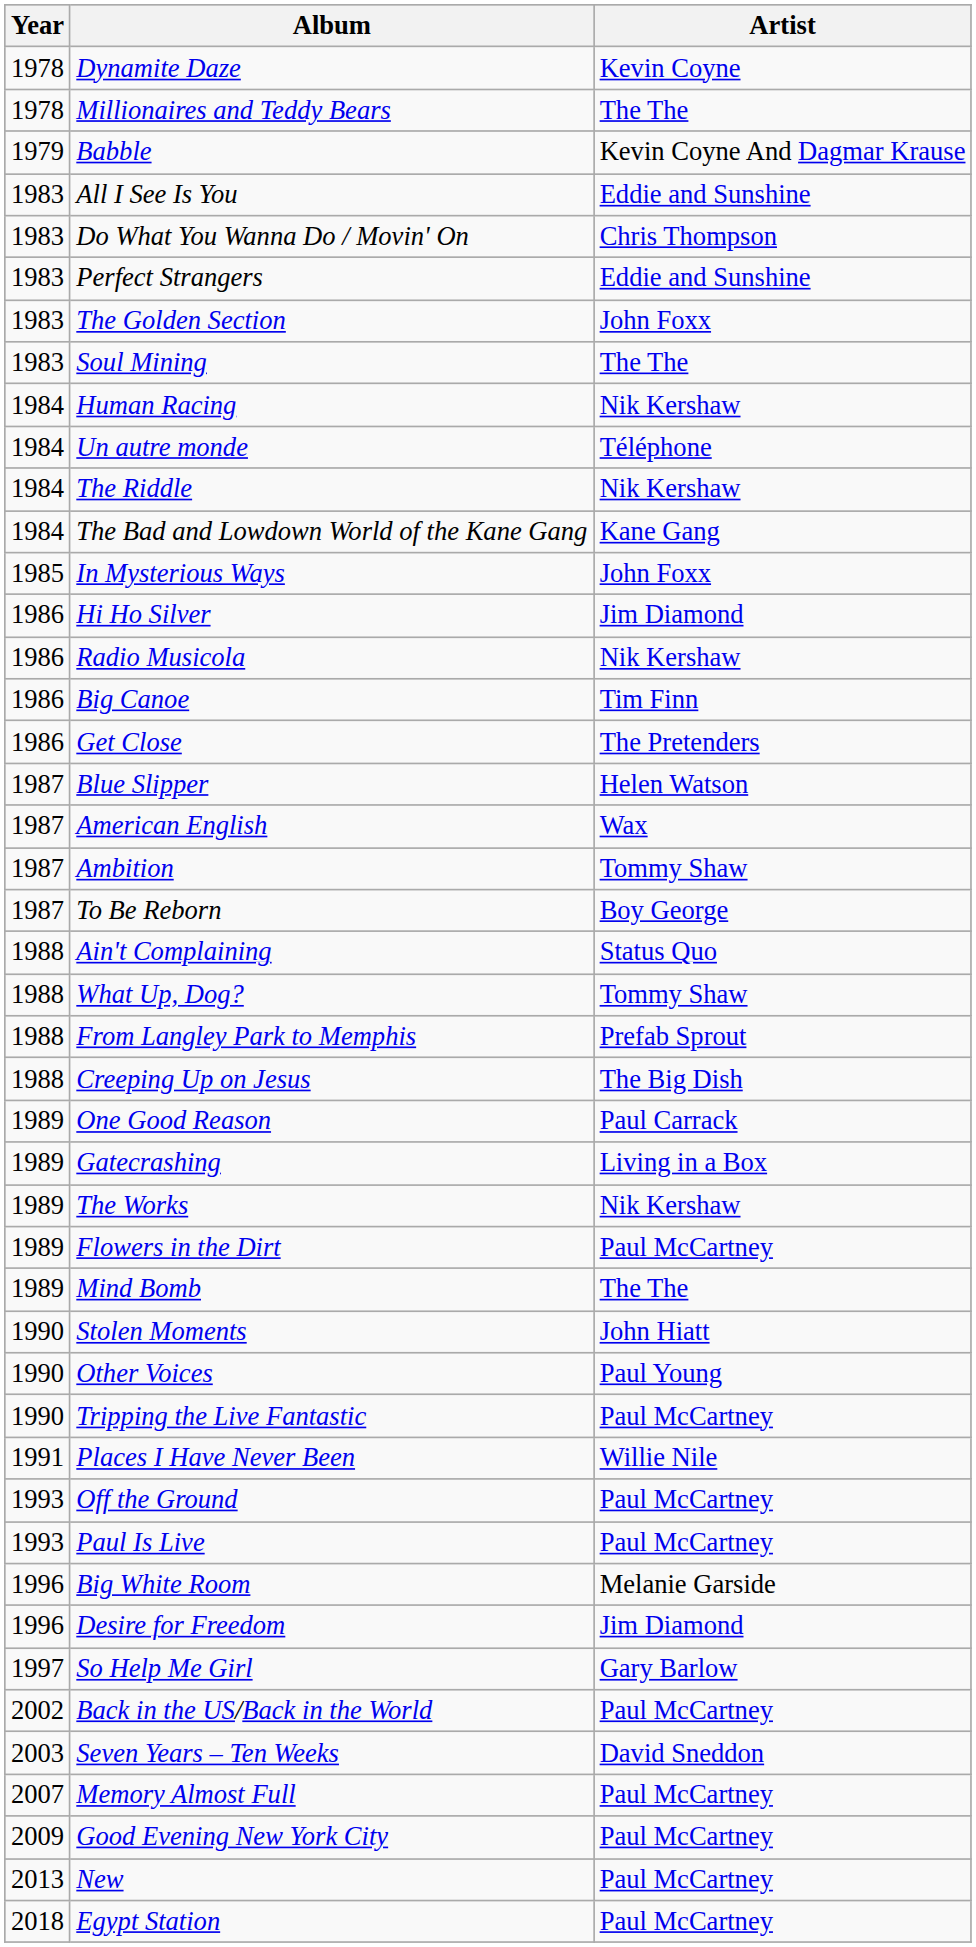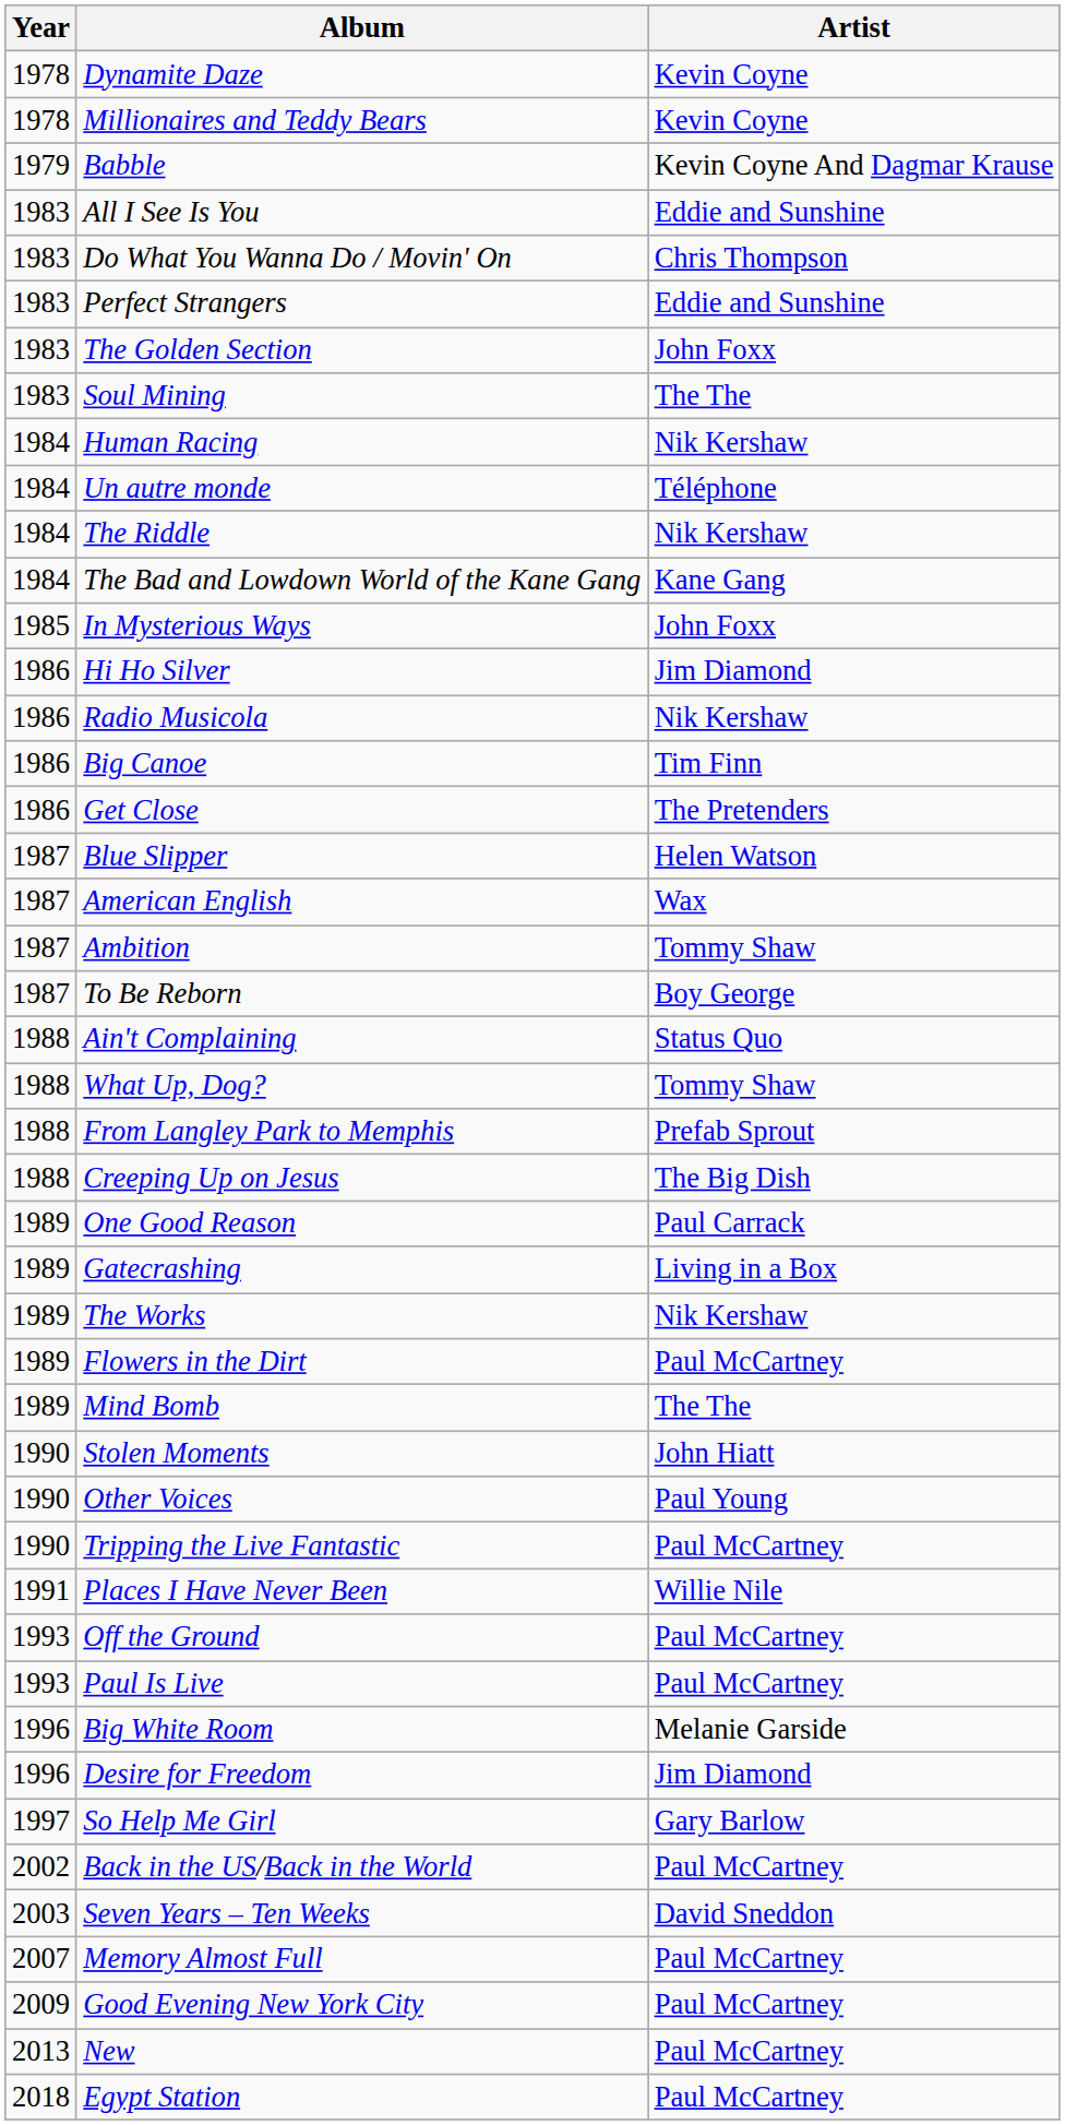Millionaires and Teddy Bears | Artist: The The -> Kevin Coyne
